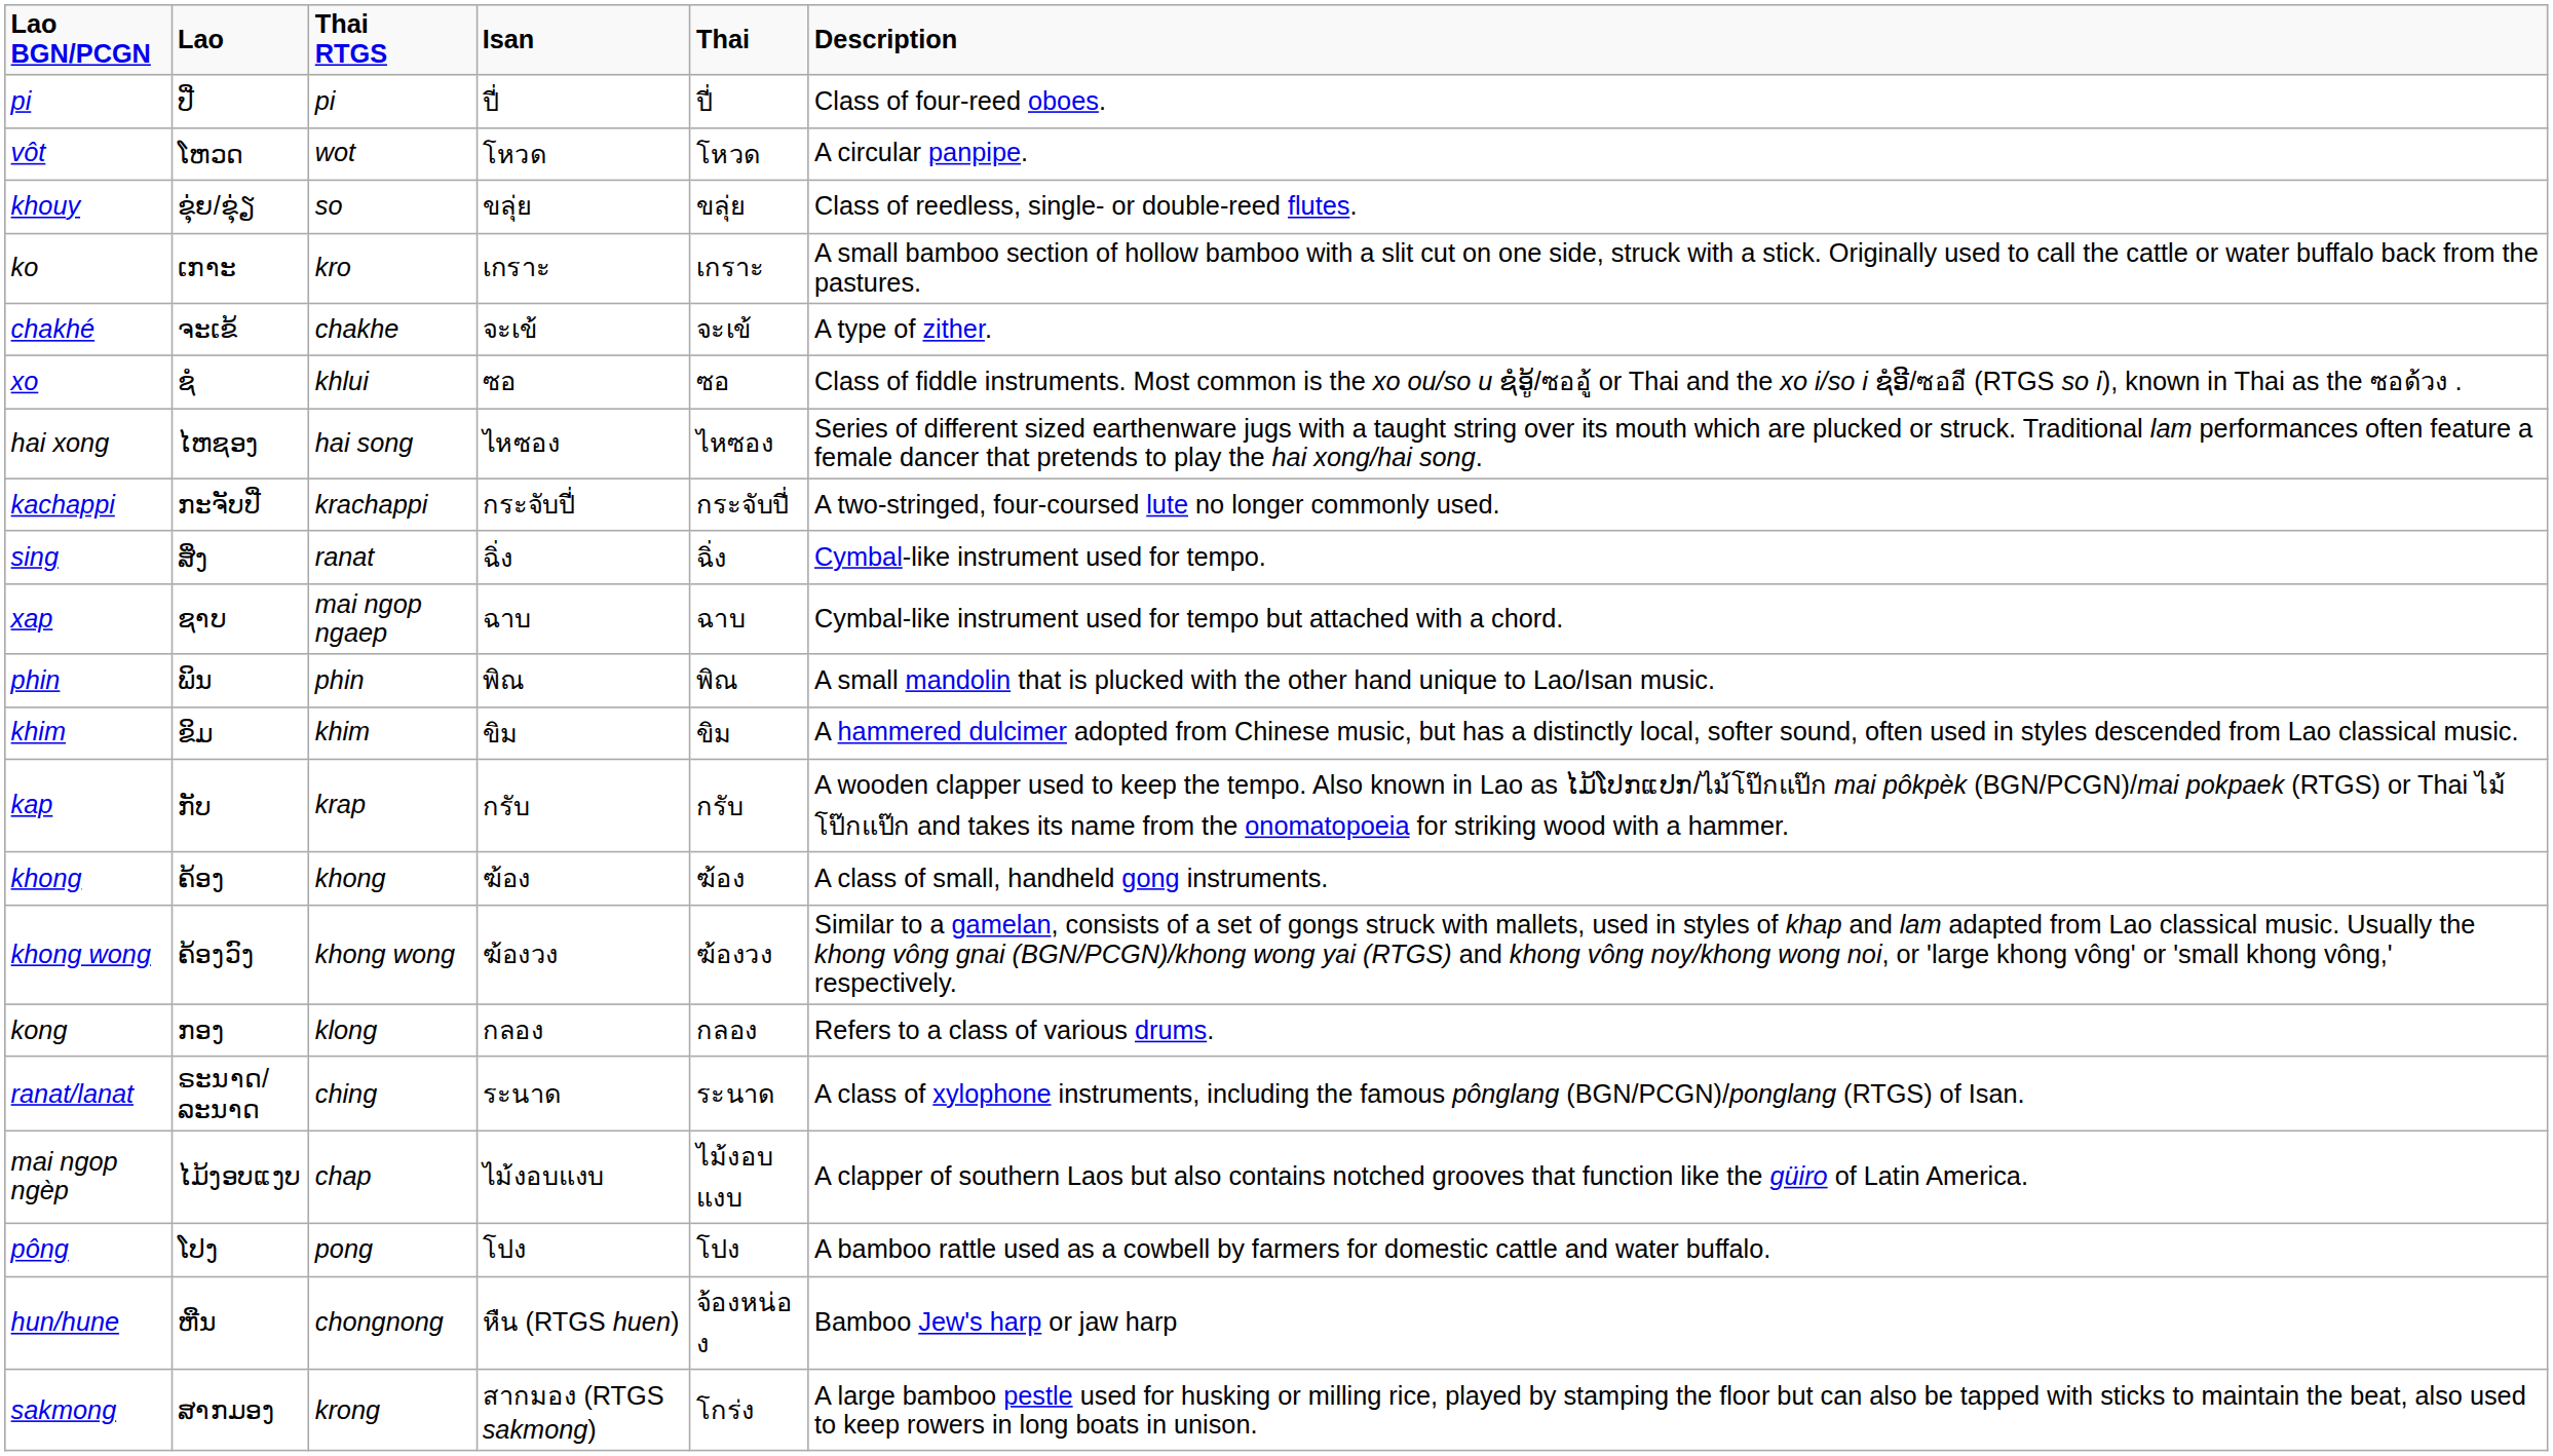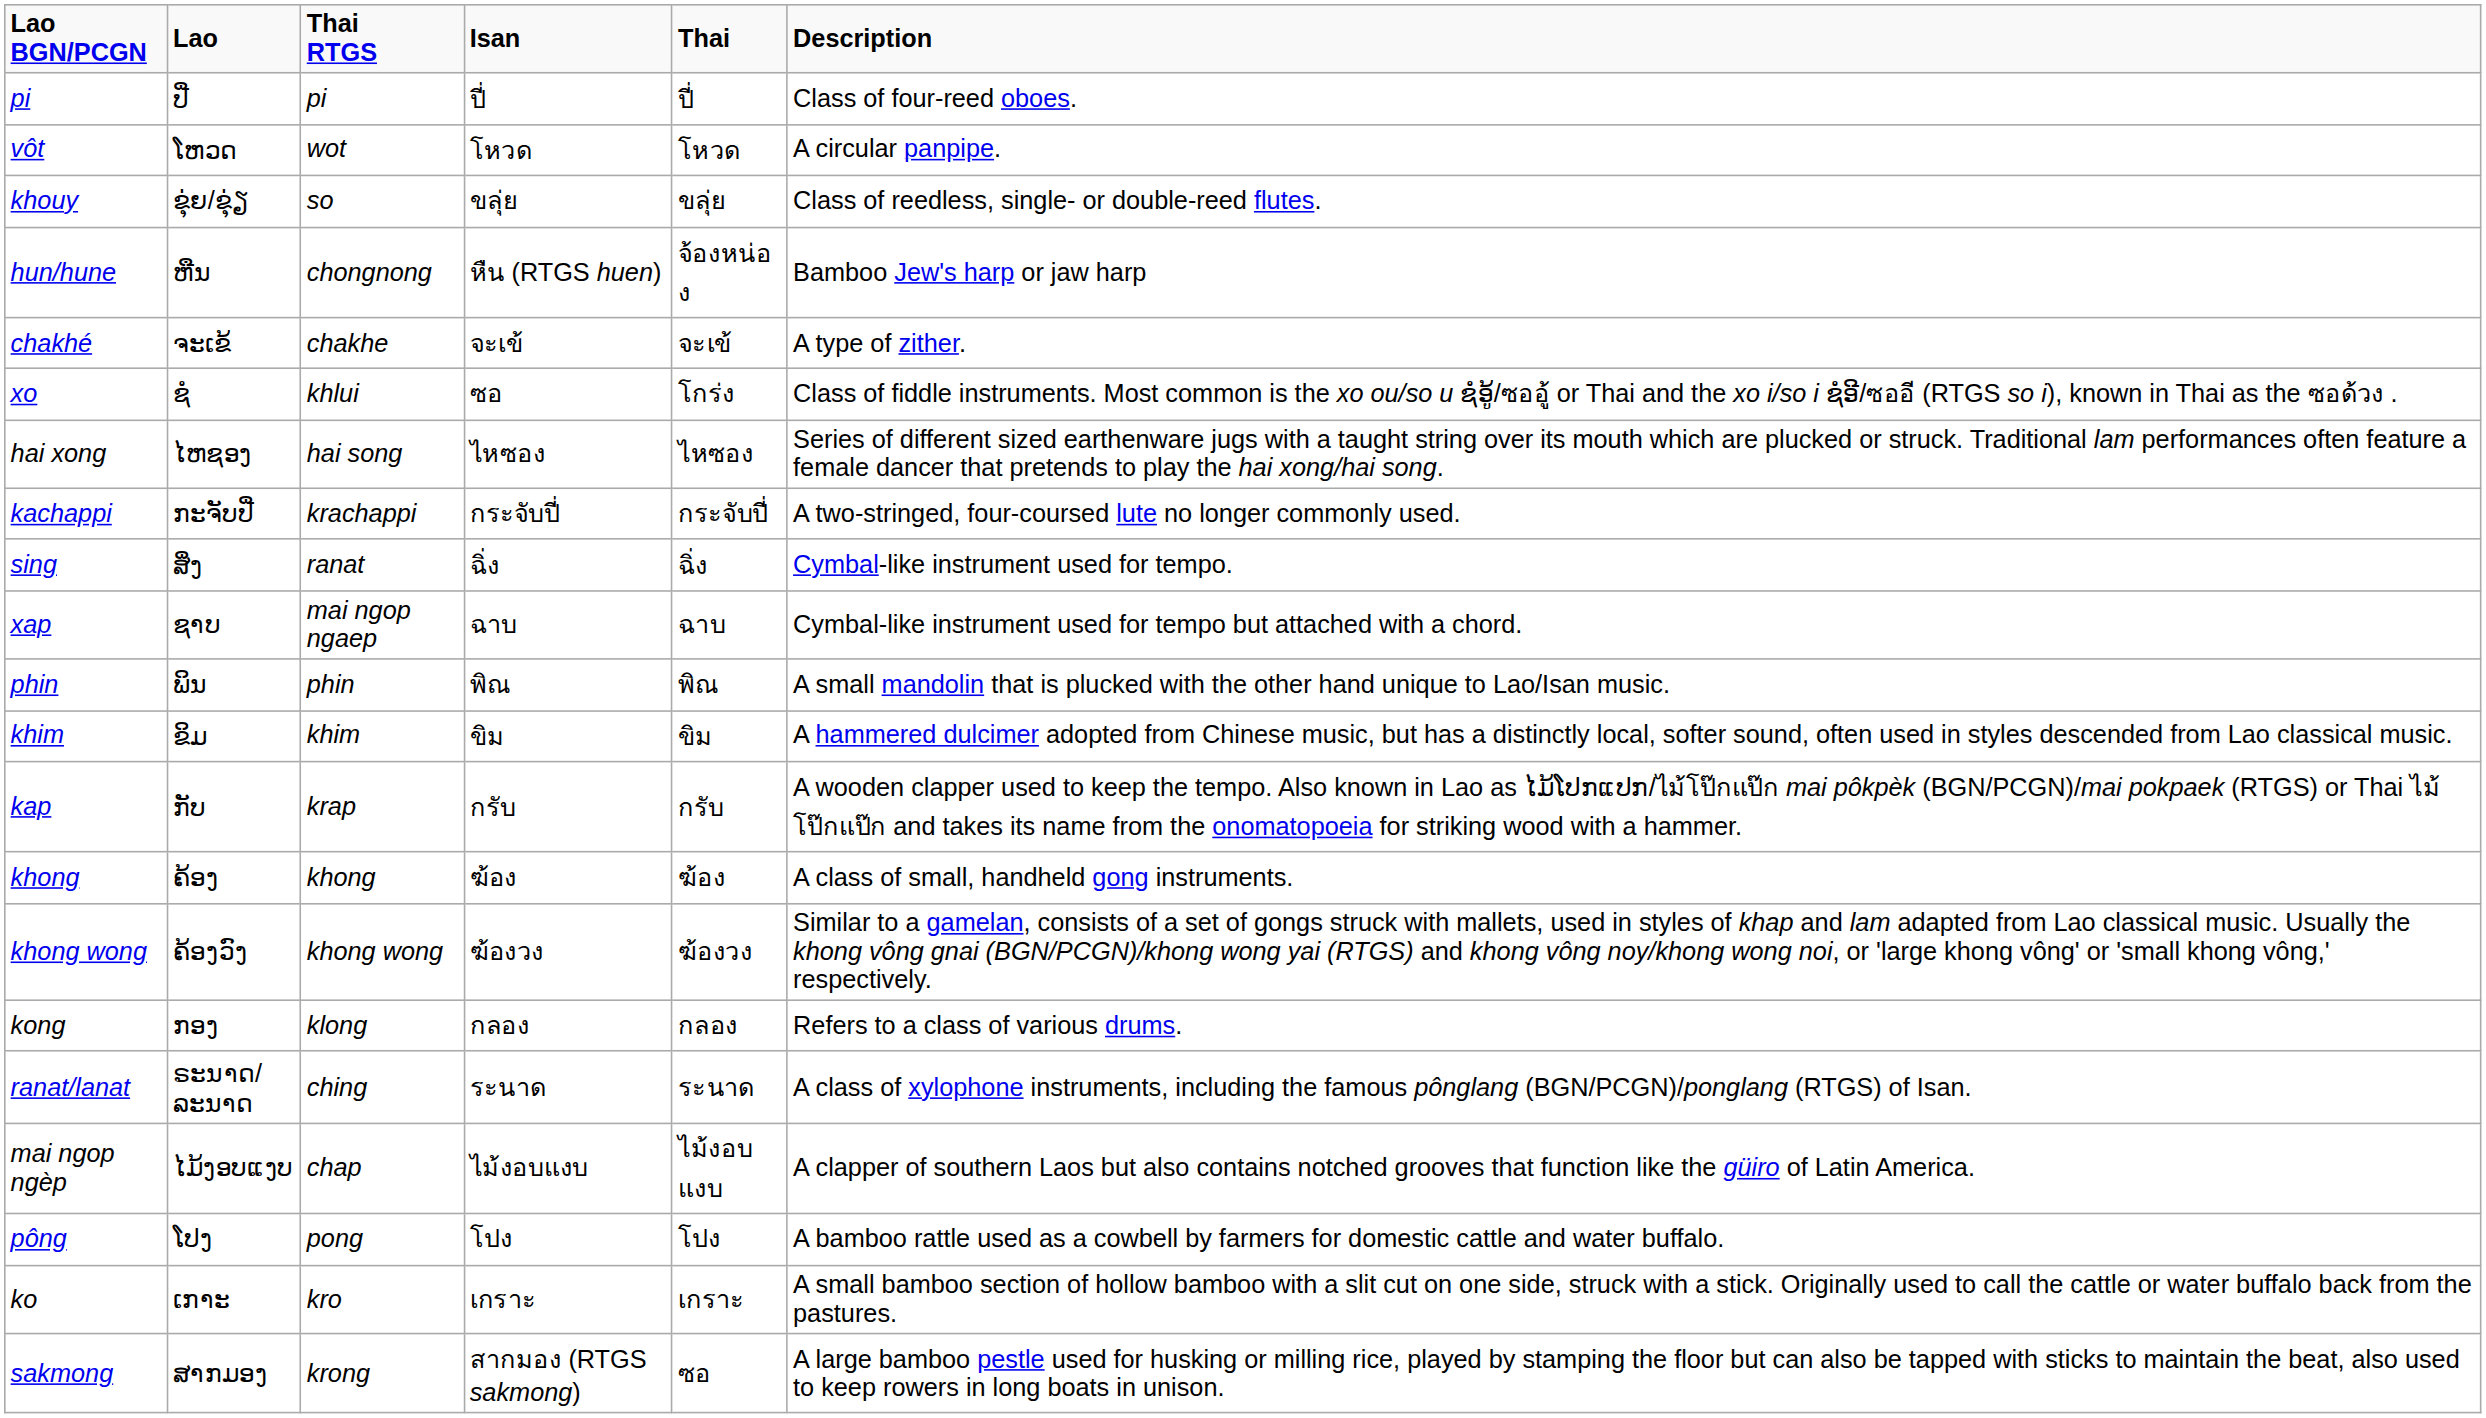rows swapped: hun/hune <-> ko
xo | Thai: ซอ -> โกร่ง
sakmong | Thai: โกร่ง -> ซอ
